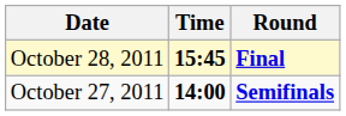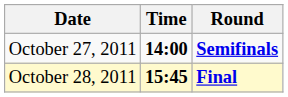rows swapped: October 27, 2011 <-> October 28, 2011
